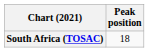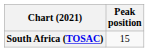South Africa (TOSAC) | Peak position: 18 -> 15
